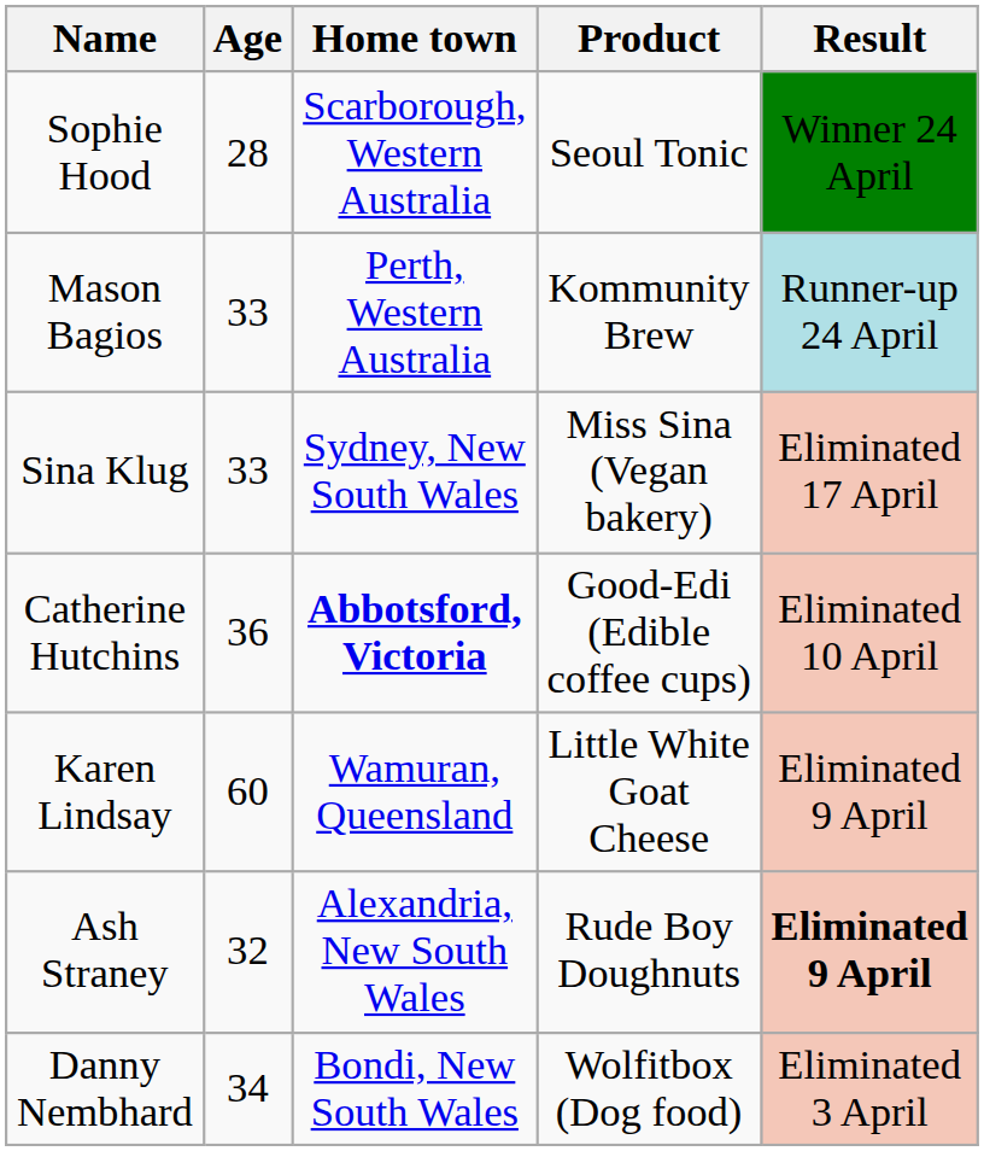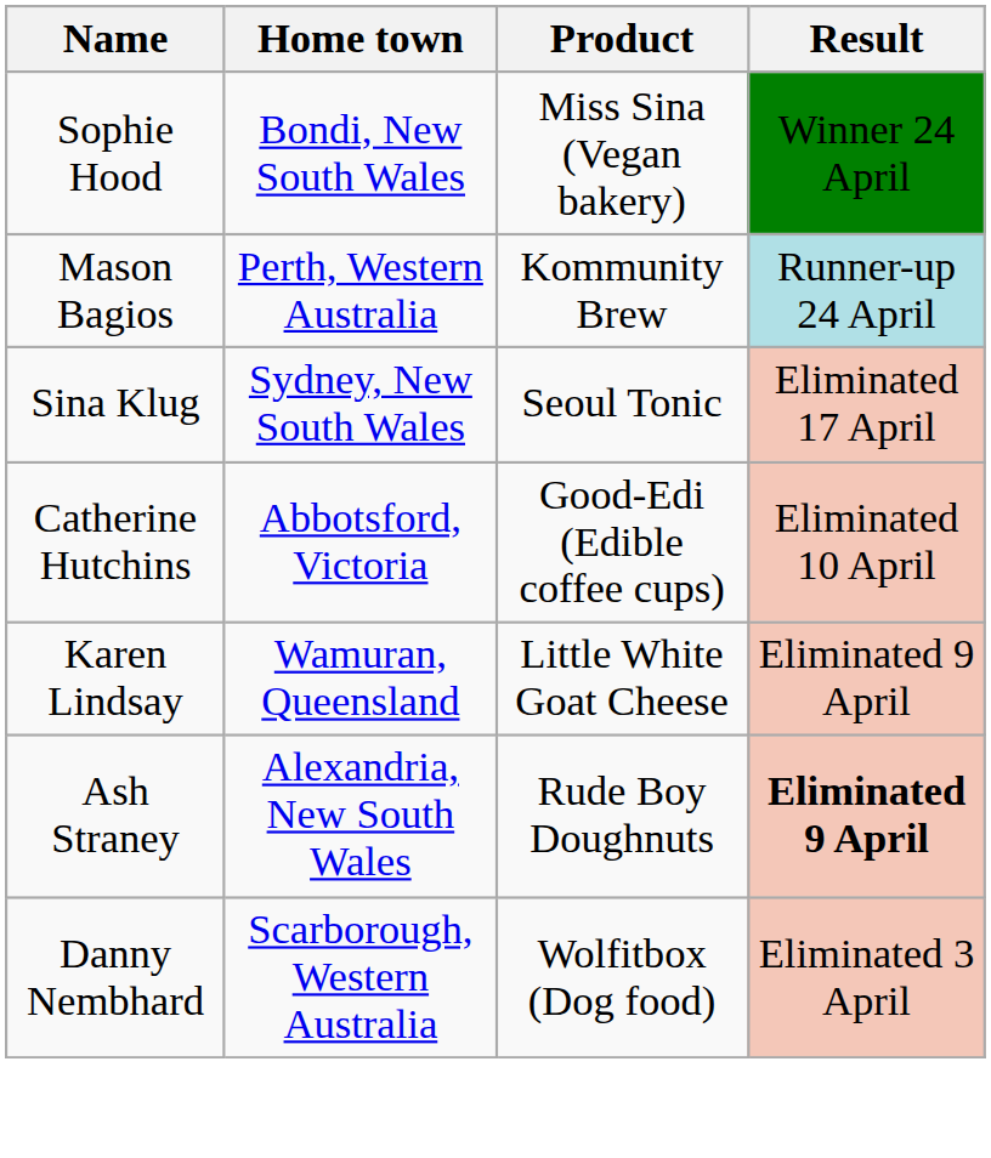- column: Age | 28 | 33 | 33 | 36 | 60 | 32 | 34
Sophie Hood | Home town: Scarborough, Western Australia -> Bondi, New South Wales
Sophie Hood | Product: Seoul Tonic -> Miss Sina (Vegan bakery)
Sina Klug | Product: Miss Sina (Vegan bakery) -> Seoul Tonic
Catherine Hutchins | Home town: bold -> normal
Danny Nembhard | Home town: Bondi, New South Wales -> Scarborough, Western Australia
